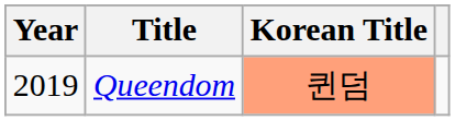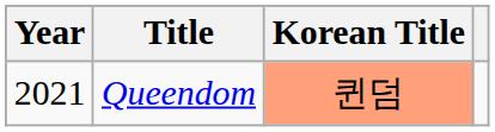Queendom | Year: 2019 -> 2021
